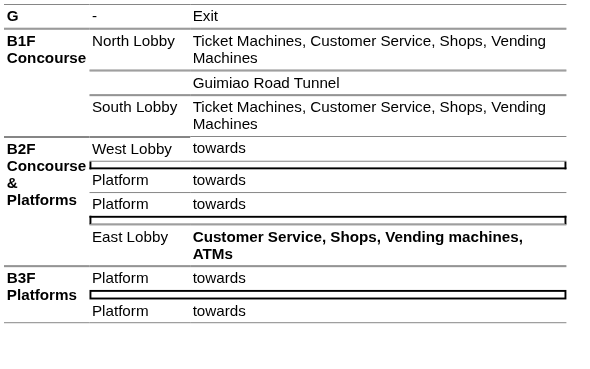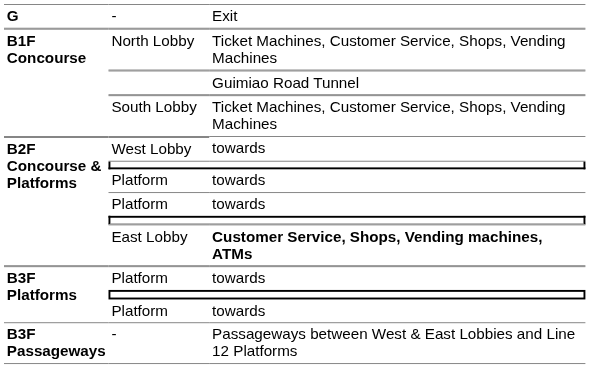+ row: B3F Passageways | - | Passageways between West & East Lobbies and Line 12 Platforms
